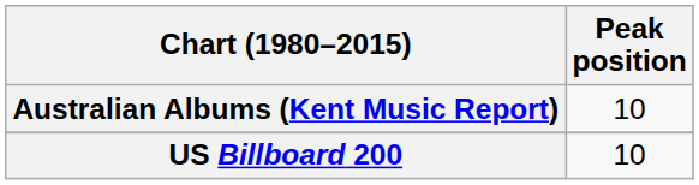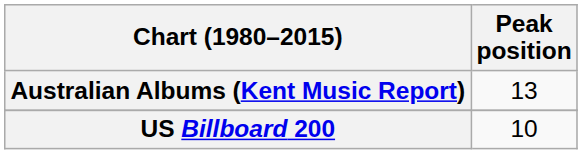Australian Albums (Kent Music Report) | Peak position: 10 -> 13
